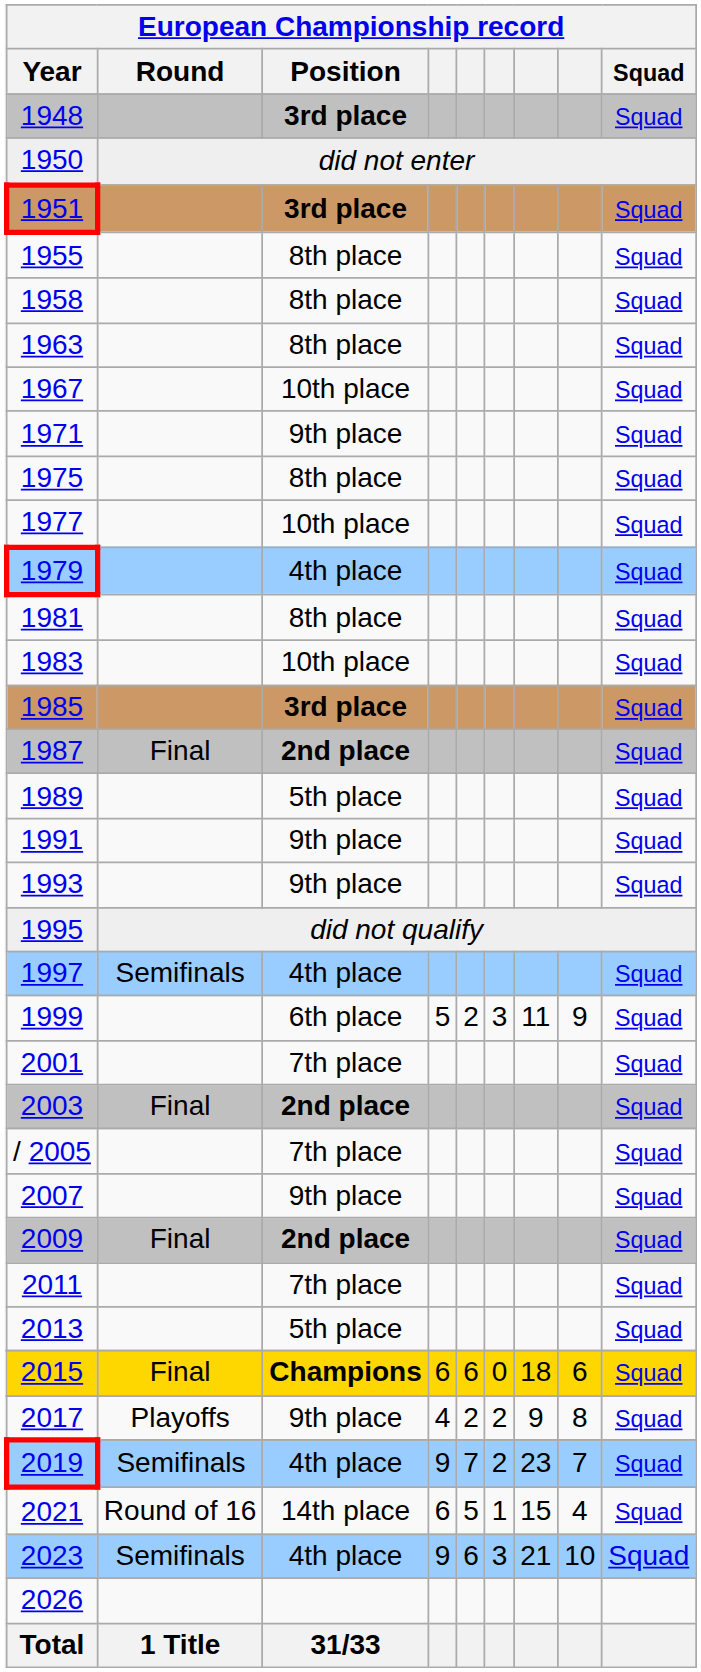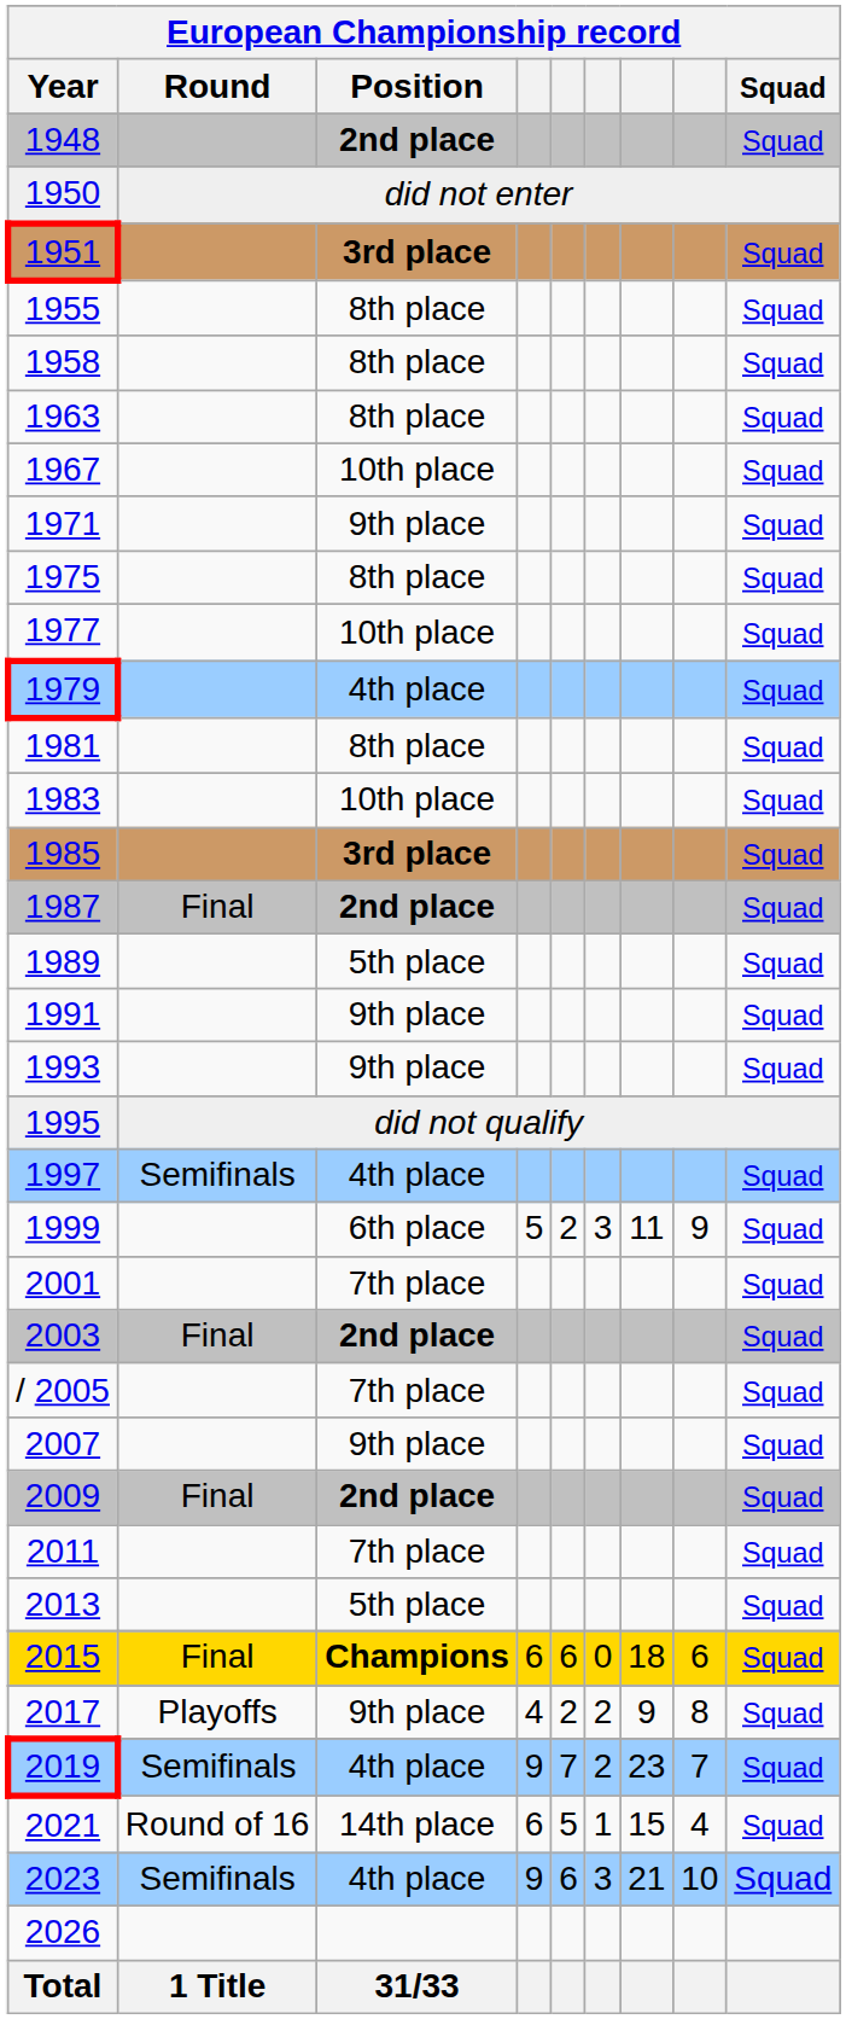1948 | Position: 3rd place -> 2nd place
